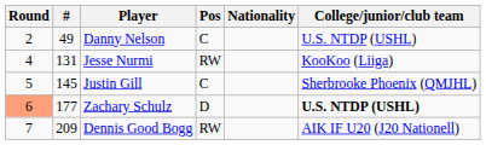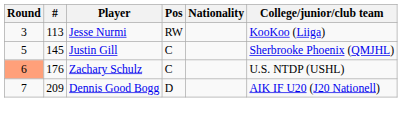- row: 2 | 49 | Danny Nelson | C | U.S. NTDP (USHL)
Jesse Nurmi | Round: 4 -> 3
Jesse Nurmi | #: 131 -> 113
Zachary Schulz | #: 177 -> 176
Zachary Schulz | Pos: D -> C
Zachary Schulz | College/junior/club team: bold -> normal
Dennis Good Bogg | Pos: RW -> D
